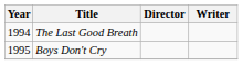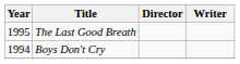The Last Good Breath | Year: 1994 -> 1995
Boys Don't Cry | Year: 1995 -> 1994
